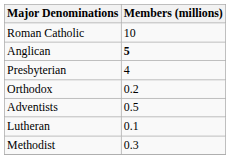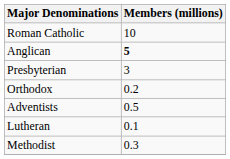Presbyterian | Members (millions): 4 -> 3
